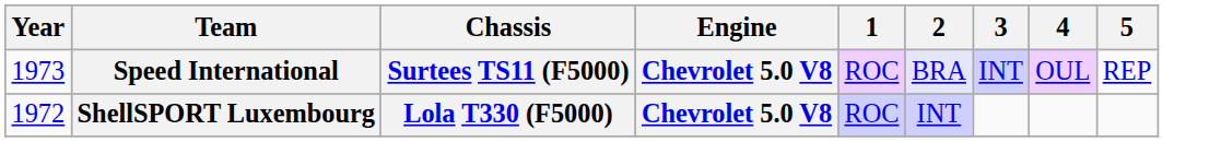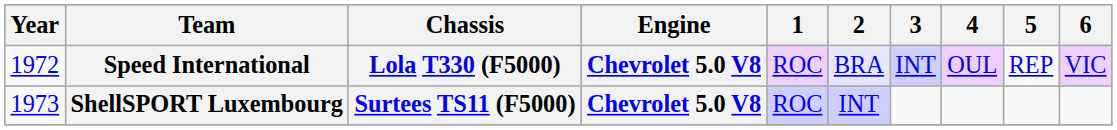+ column: 6 | VIC
Speed International | Year: 1973 -> 1972
Speed International | Chassis: Surtees TS11 (F5000) -> Lola T330 (F5000)
ShellSPORT Luxembourg | Year: 1972 -> 1973
ShellSPORT Luxembourg | Chassis: Lola T330 (F5000) -> Surtees TS11 (F5000)
